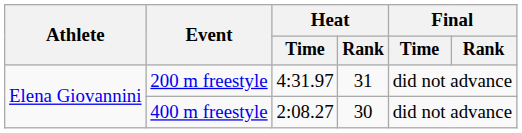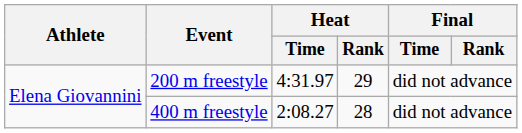200 m freestyle | Heat / Rank: 31 -> 29
400 m freestyle | Heat / Rank: 30 -> 28
